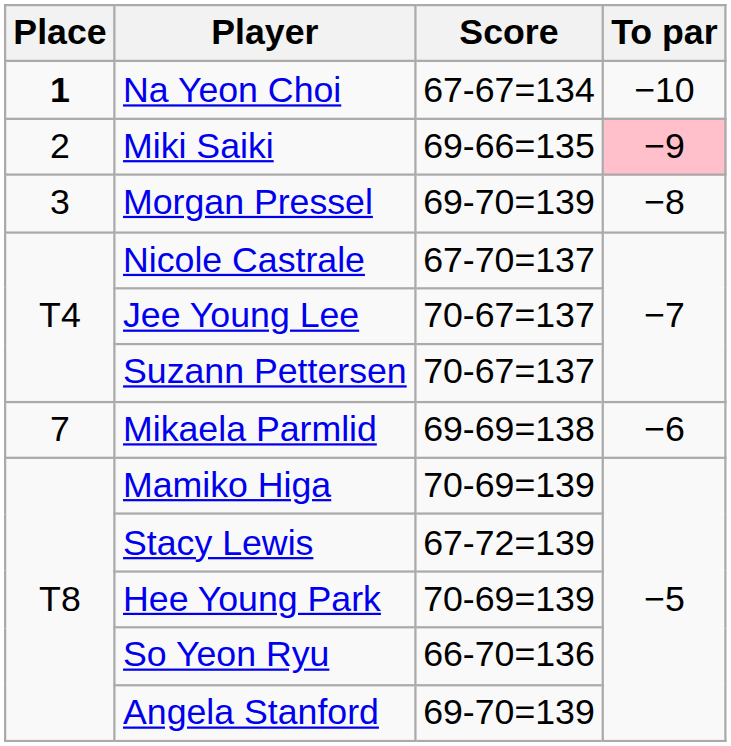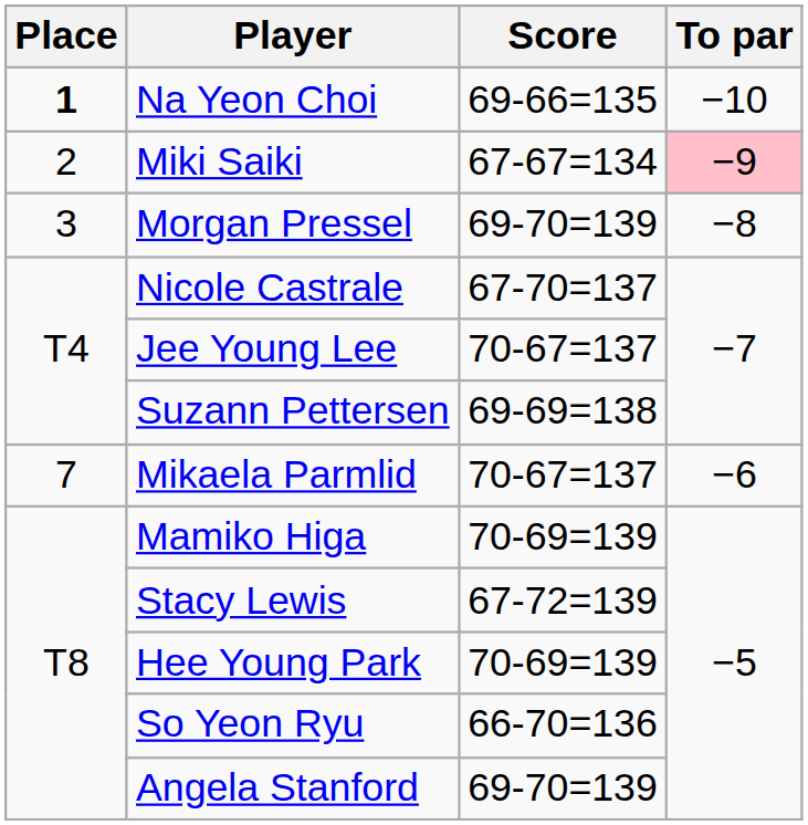Na Yeon Choi | Score: 67-67=134 -> 69-66=135
Miki Saiki | Score: 69-66=135 -> 67-67=134
Suzann Pettersen | Score: 70-67=137 -> 69-69=138
Mikaela Parmlid | Score: 69-69=138 -> 70-67=137
